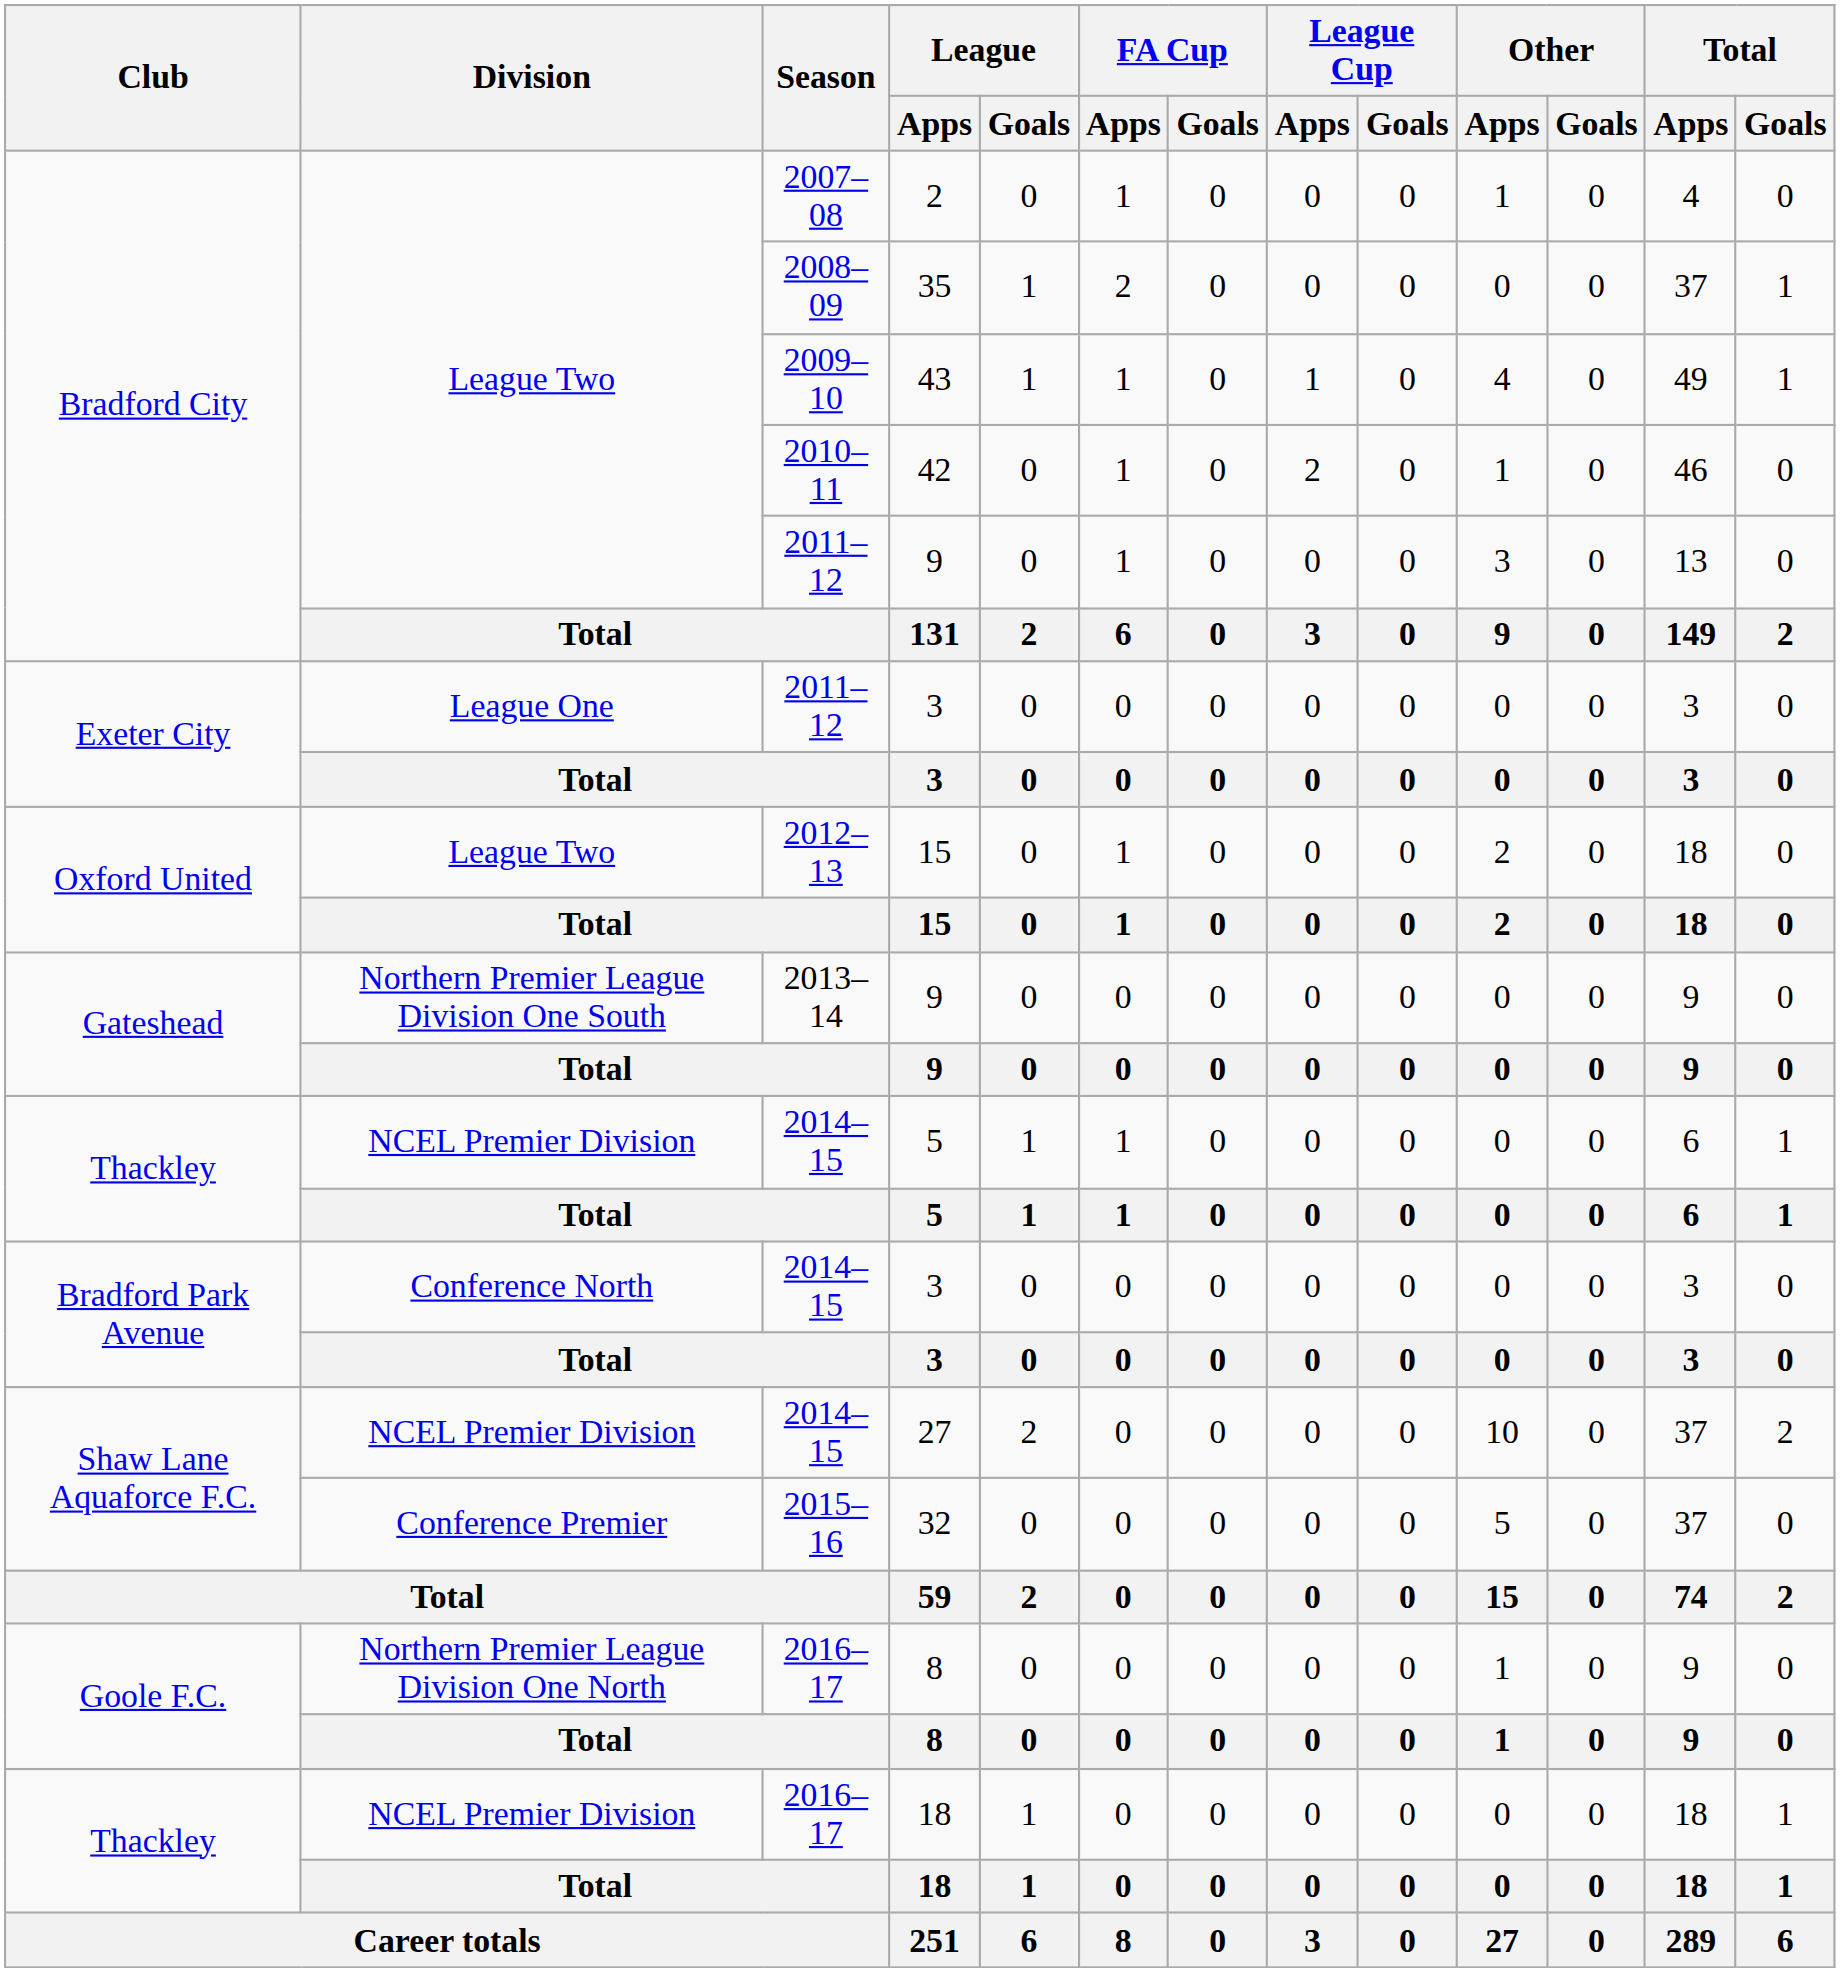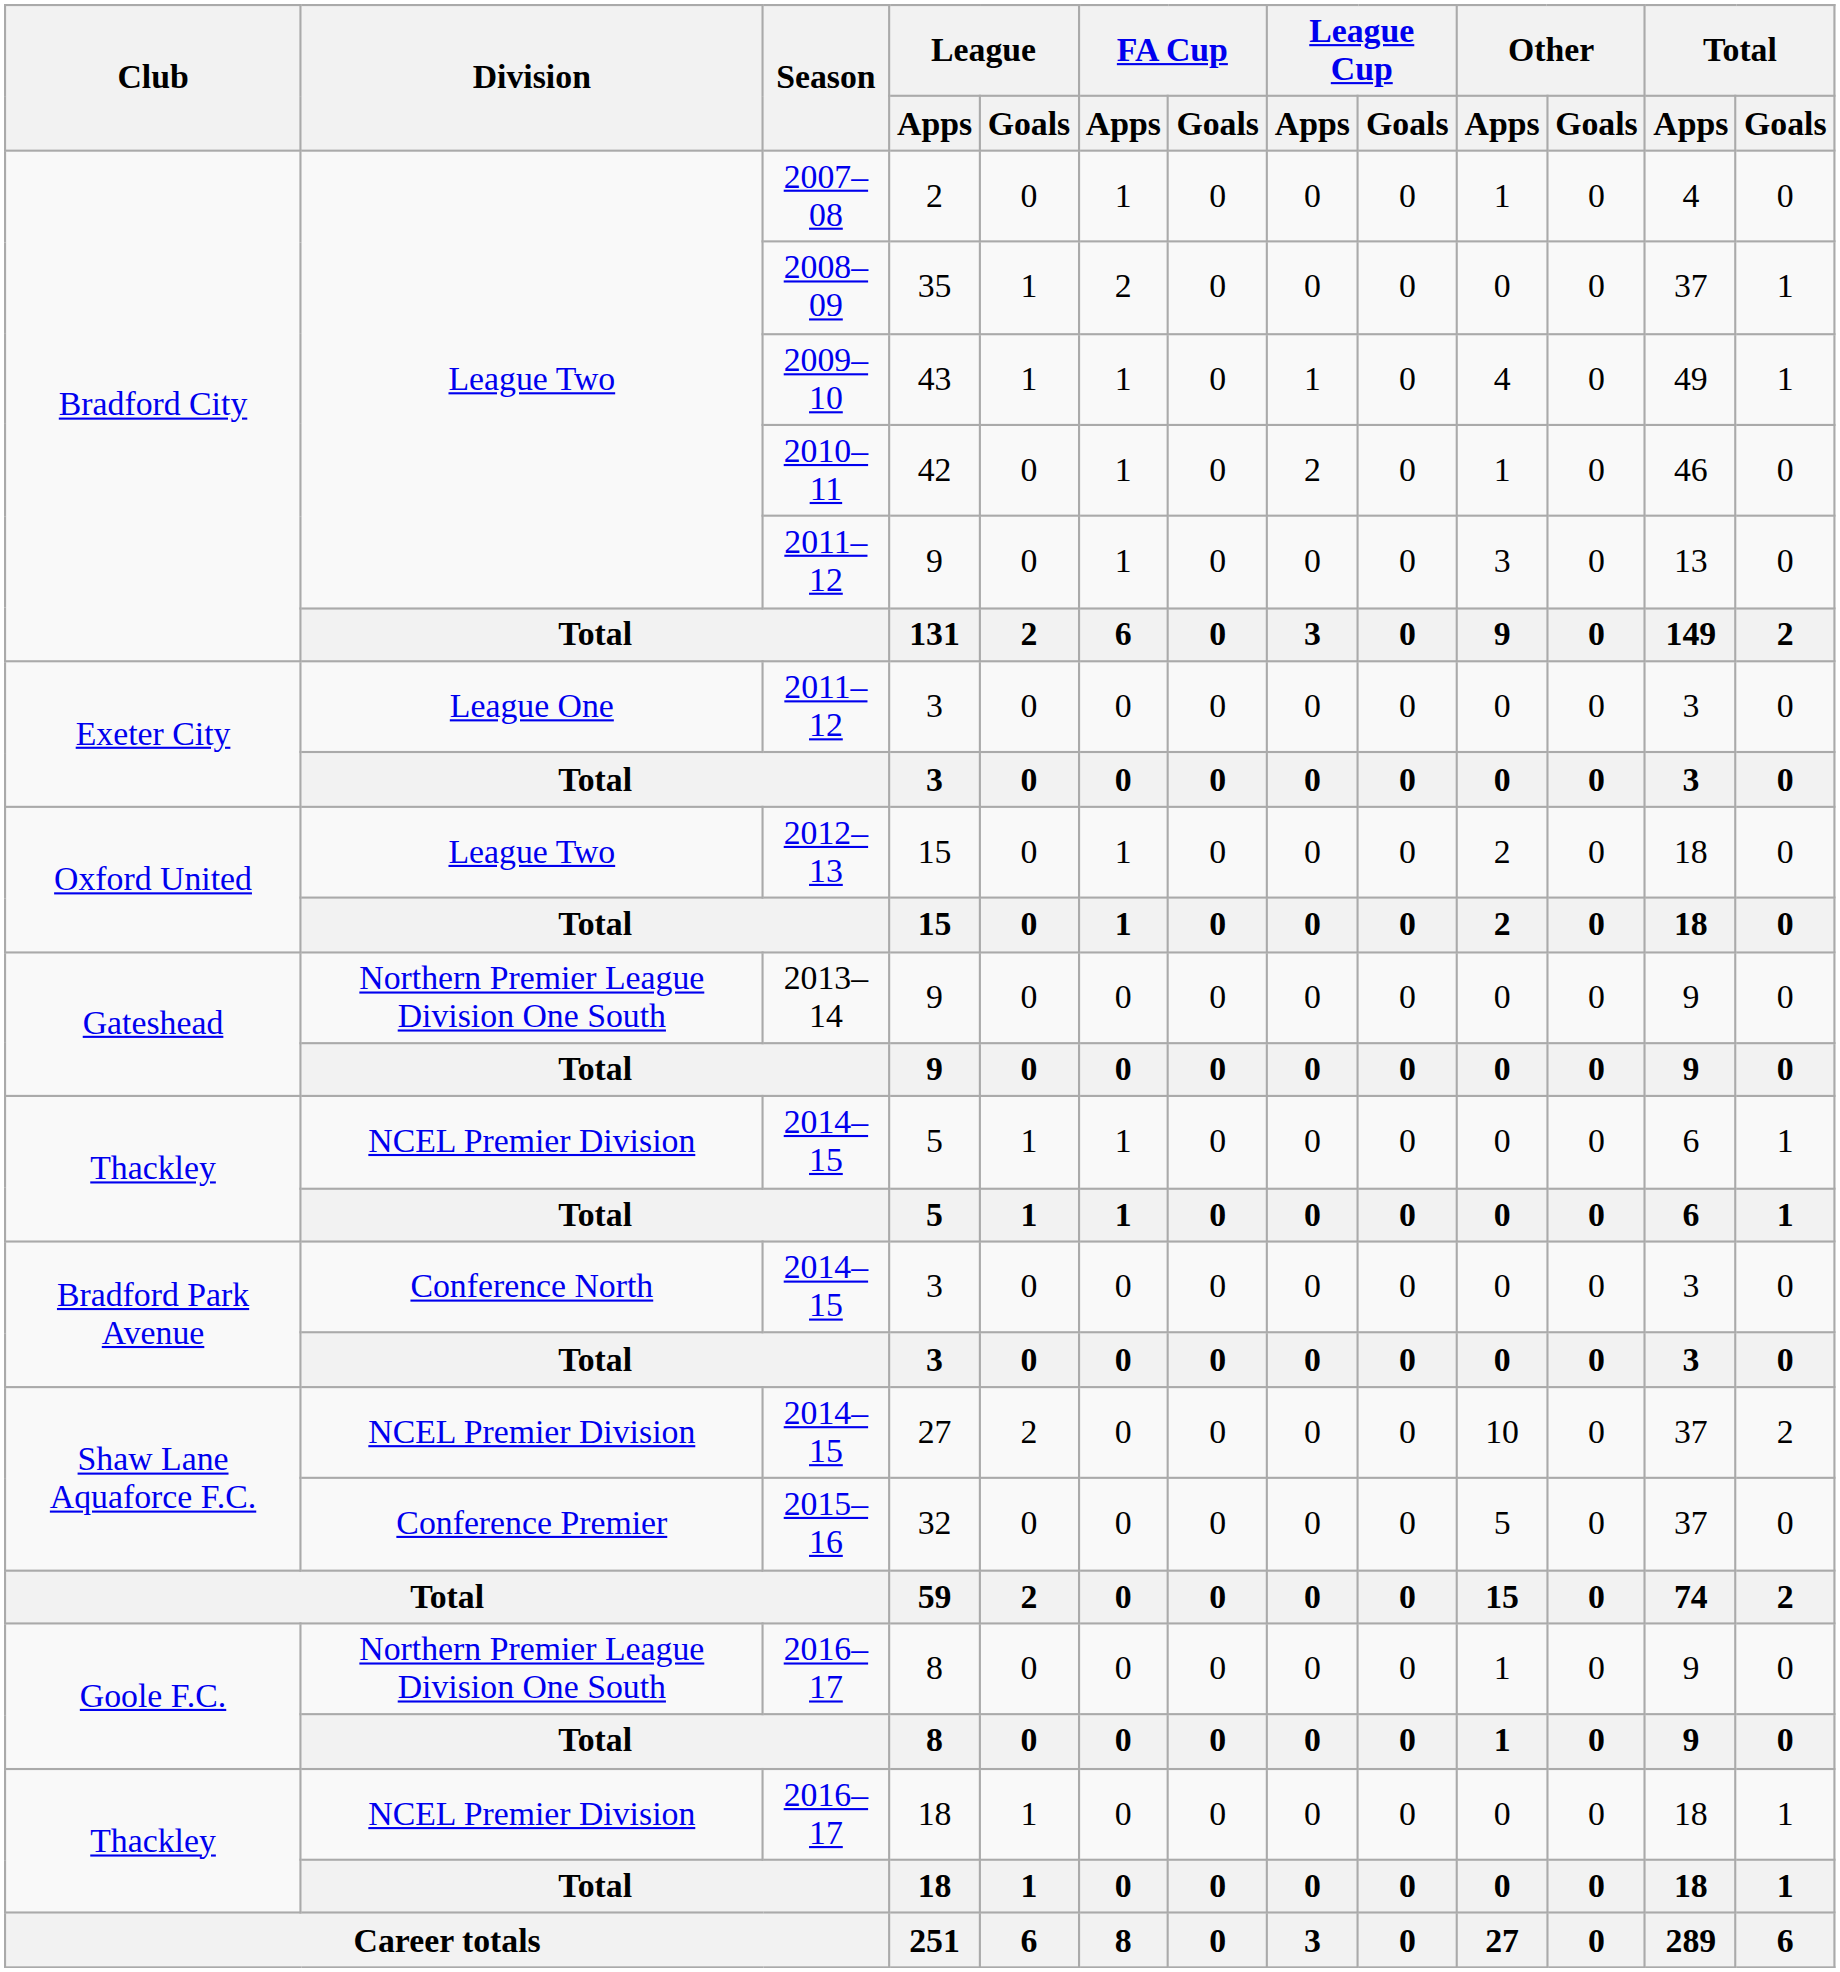2016–17 / 8 | Division: Northern Premier League Division One North -> Northern Premier League Division One South
